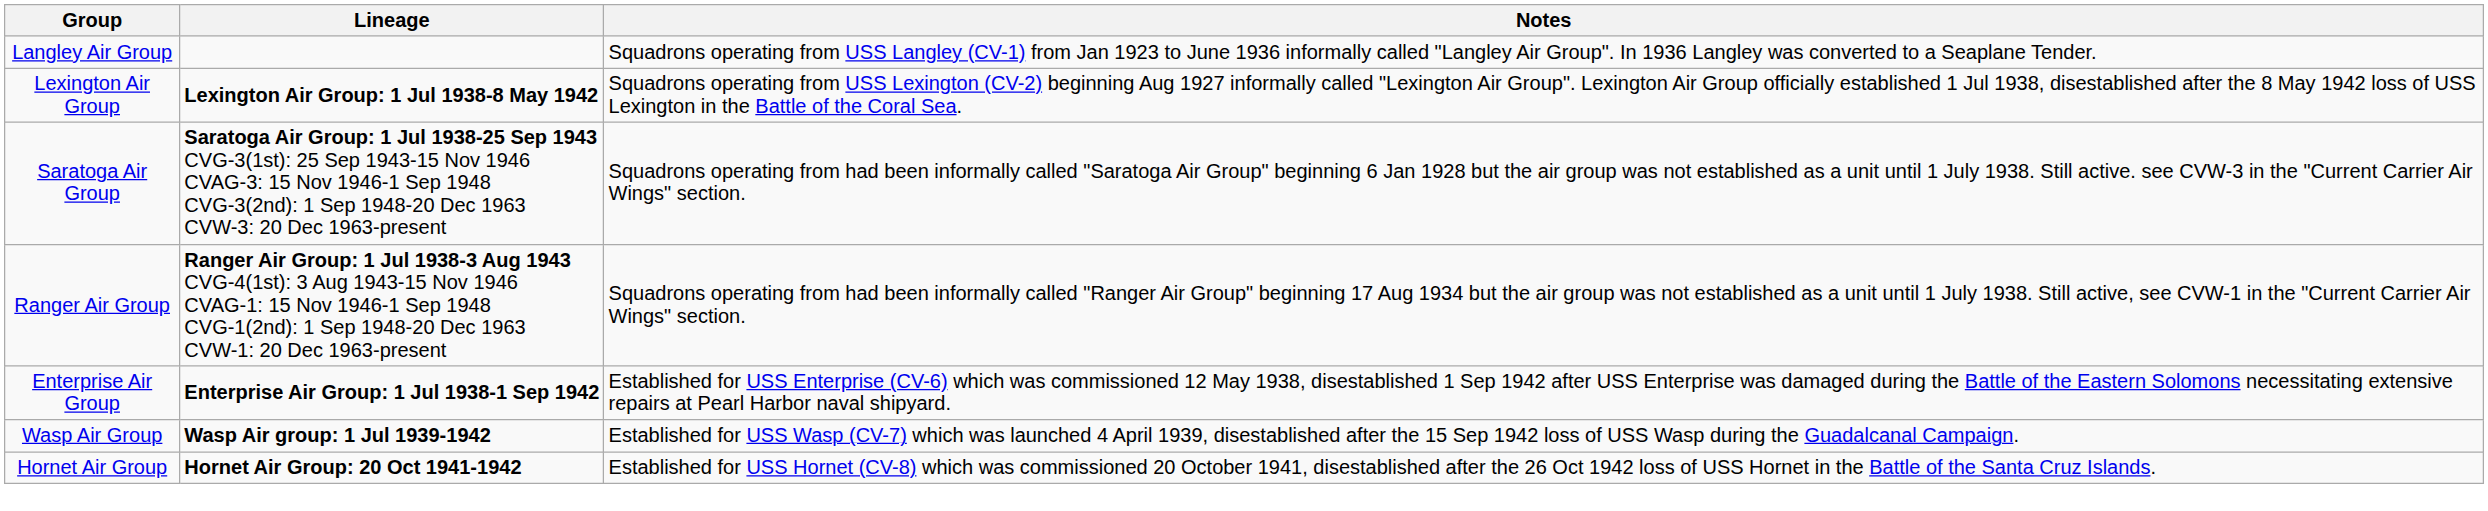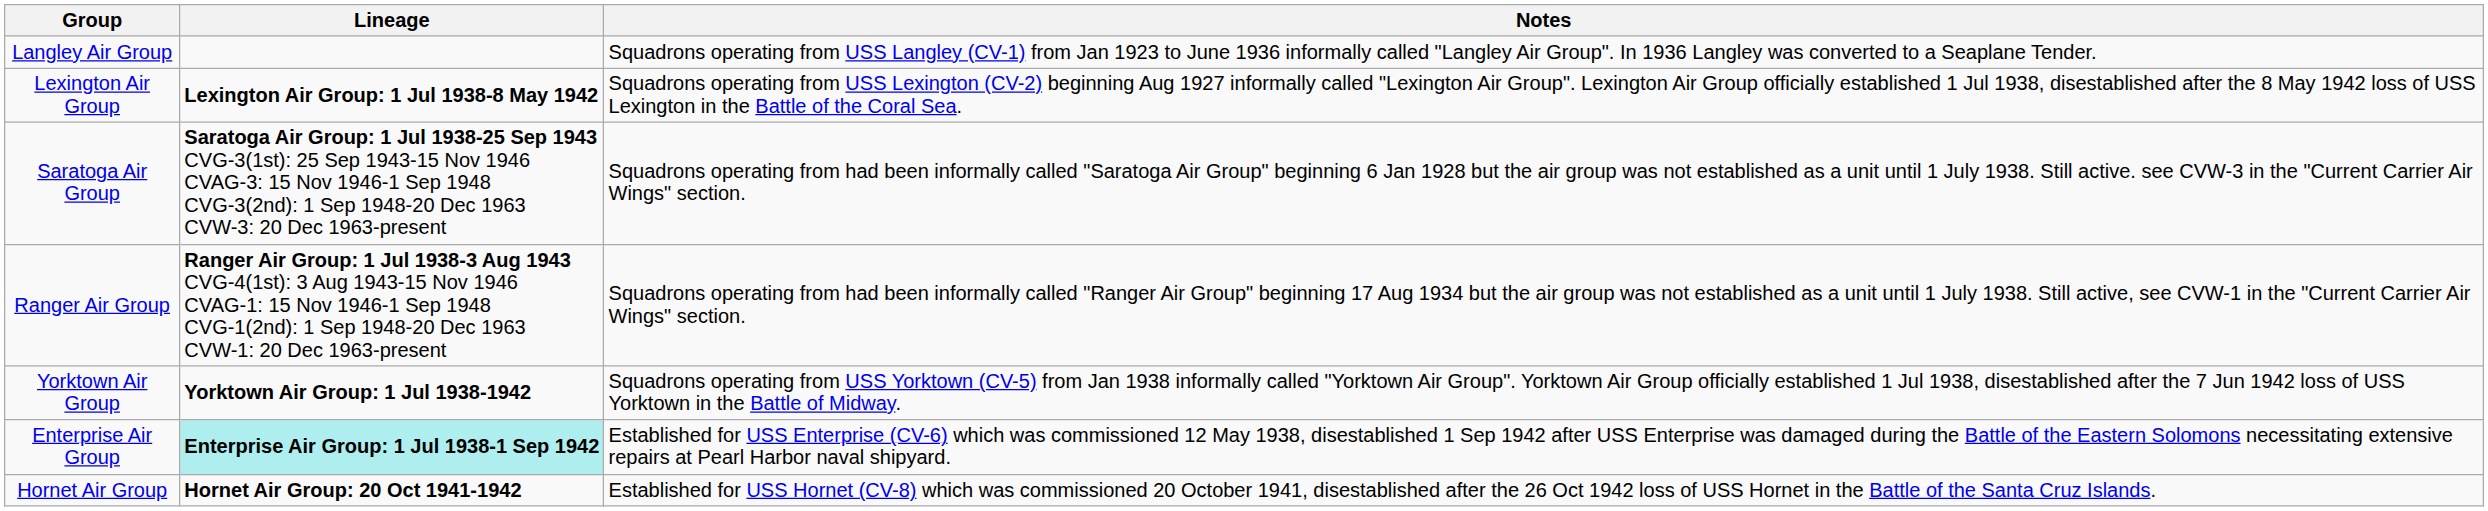+ row: Yorktown Air Group | Yorktown Air Group: 1 Jul 1938-1942 | Squadrons operating from USS Yorktown (CV-5) from Jan 1938 informally called "Yorktown Air Group". Yorktown Air Group officially established 1 Jul 1938, disestablished after the 7 Jun 1942 loss of USS Yorktown in the Battle of Midway.
Enterprise Air Group | Lineage: no background -> paleturquoise background
- row: Wasp Air Group | Wasp Air group: 1 Jul 1939-1942 | Established for USS Wasp (CV-7) which was launched 4 April 1939, disestablished after the 15 Sep 1942 loss of USS Wasp during the Guadalcanal Campaign.
